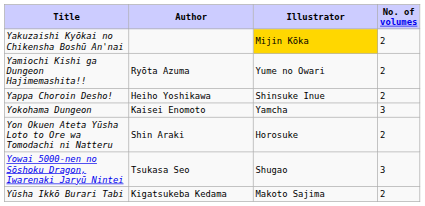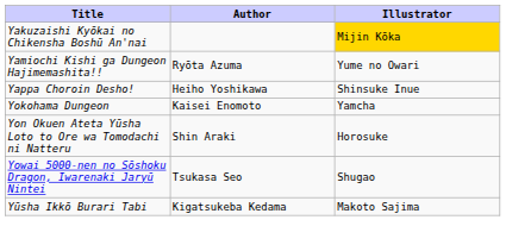- column: No. of volumes | 2 | 2 | 2 | 3 | 2 | 3 | 2
